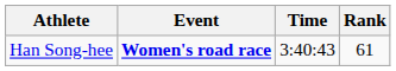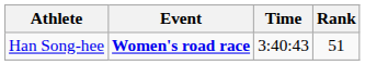Han Song-hee | Rank: 61 -> 51
